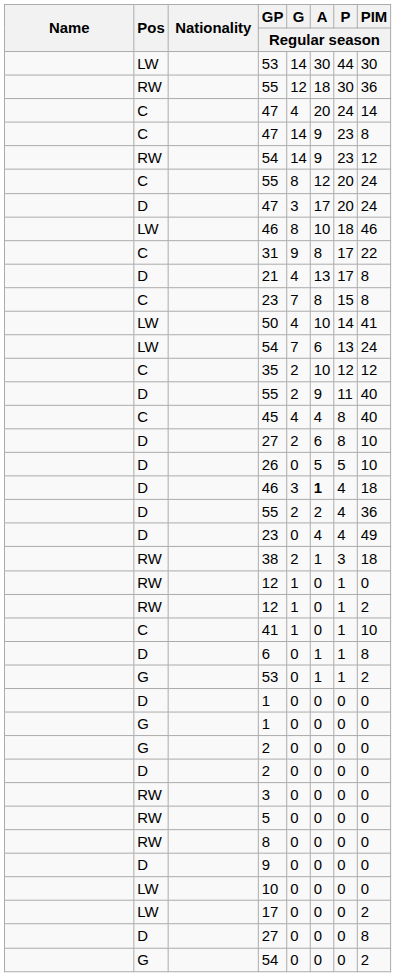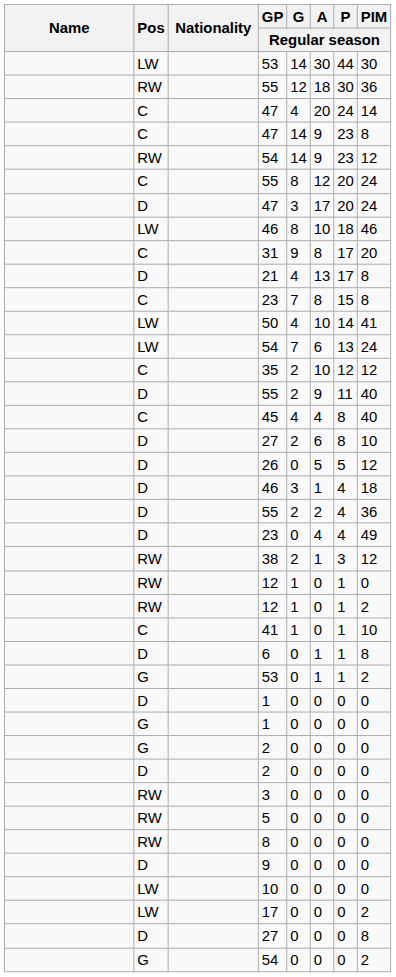31 | PIM / Regular season: 22 -> 20
26 | PIM / Regular season: 10 -> 12
D / 46 | A / Regular season: bold -> normal
38 | PIM / Regular season: 18 -> 12
